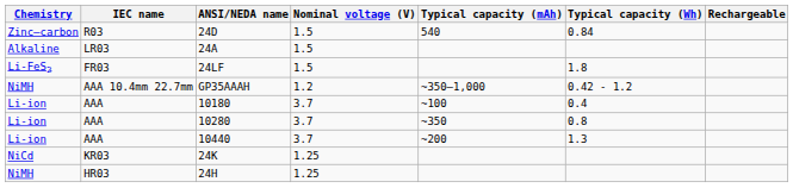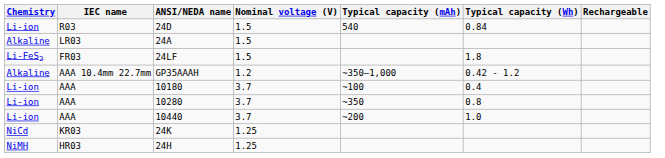24D | Chemistry: Zinc–carbon -> Li-ion
GP35AAAH | Chemistry: NiMH -> Alkaline
10440 | Typical capacity (Wh): 1.3 -> 1.0
